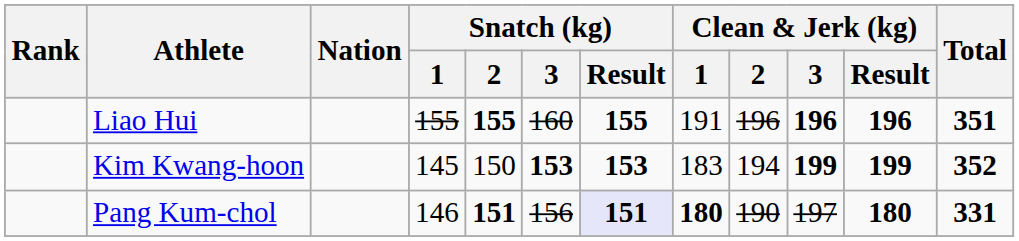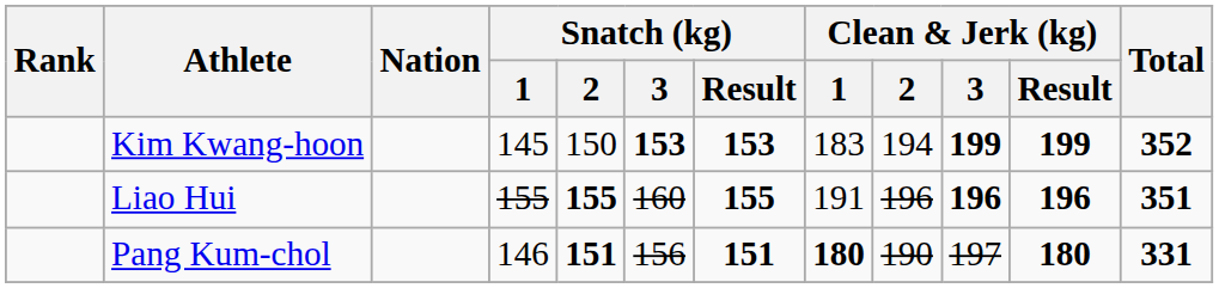rows swapped: Kim Kwang-hoon <-> Liao Hui
Pang Kum-chol | Snatch (kg) / Result: lavender background -> no background
